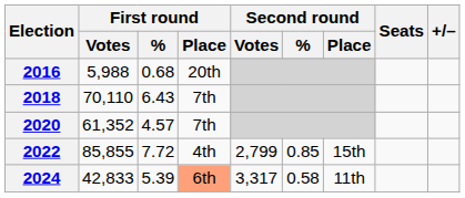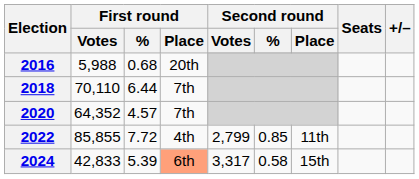2018 | First round / %: 6.43 -> 6.44
2020 | First round / Votes: 61,352 -> 64,352
2022 | Second round / Place: 15th -> 11th
2024 | Second round / Place: 11th -> 15th
